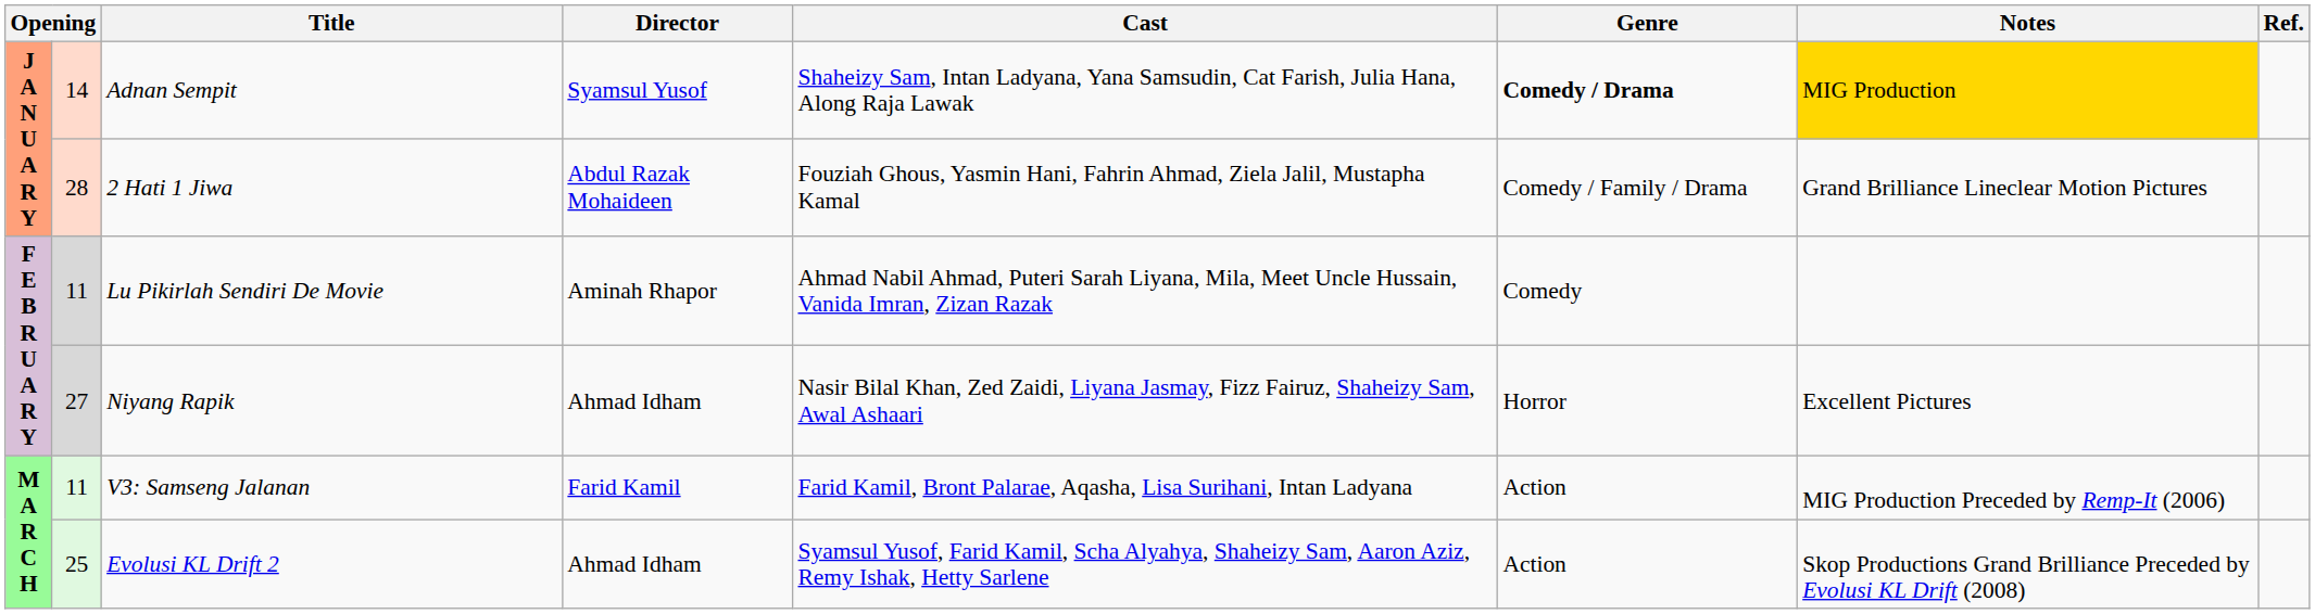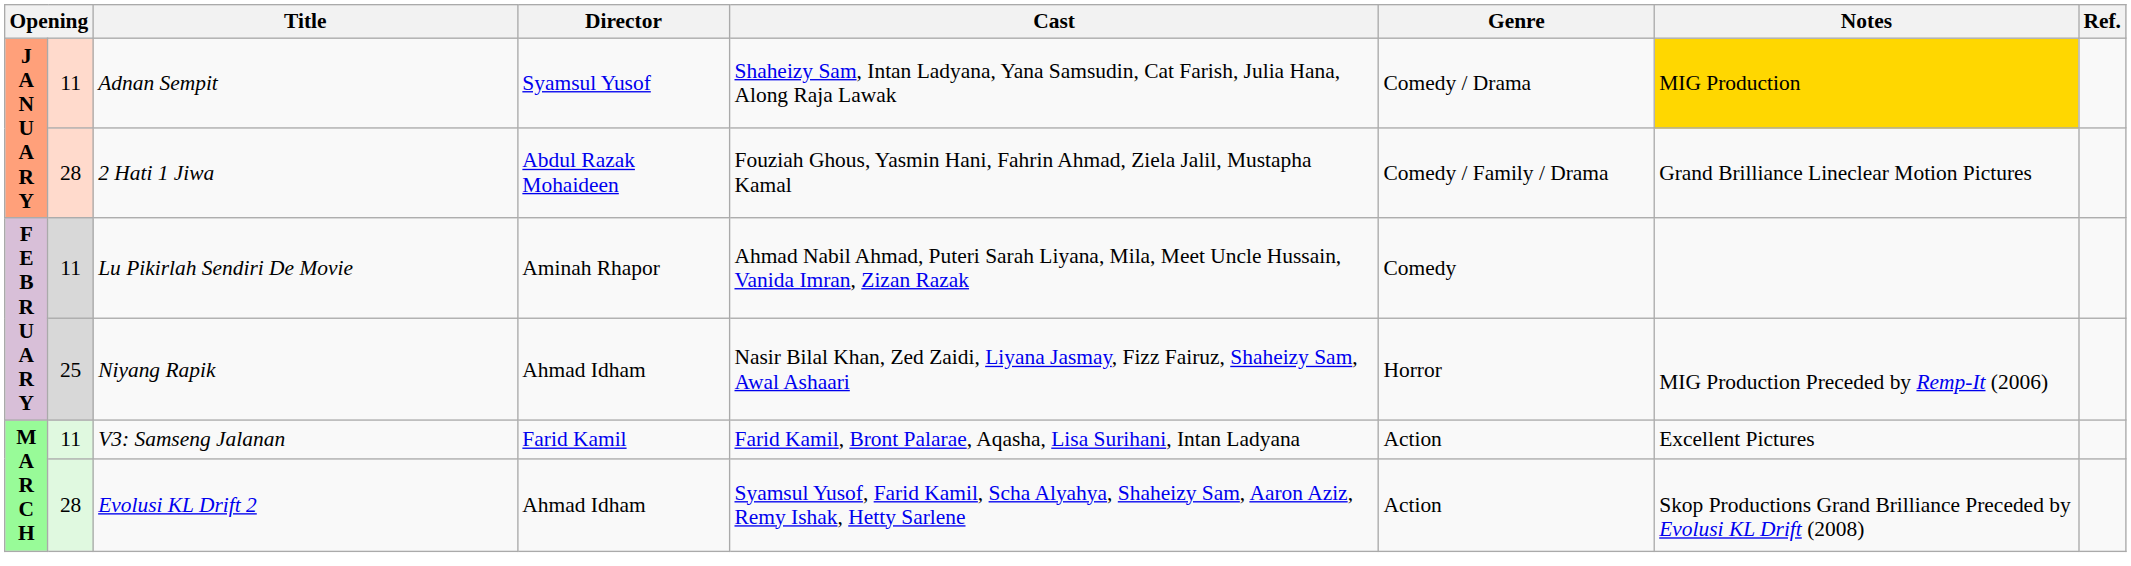Adnan Sempit | column 2: 14 -> 11
Adnan Sempit | Genre: bold -> normal
Niyang Rapik | column 2: 27 -> 25
Niyang Rapik | Notes: Excellent Pictures -> MIG Production Preceded by Remp-It (2006)
V3: Samseng Jalanan | Notes: MIG Production Preceded by Remp-It (2006) -> Excellent Pictures
Evolusi KL Drift 2 | column 2: 25 -> 28
